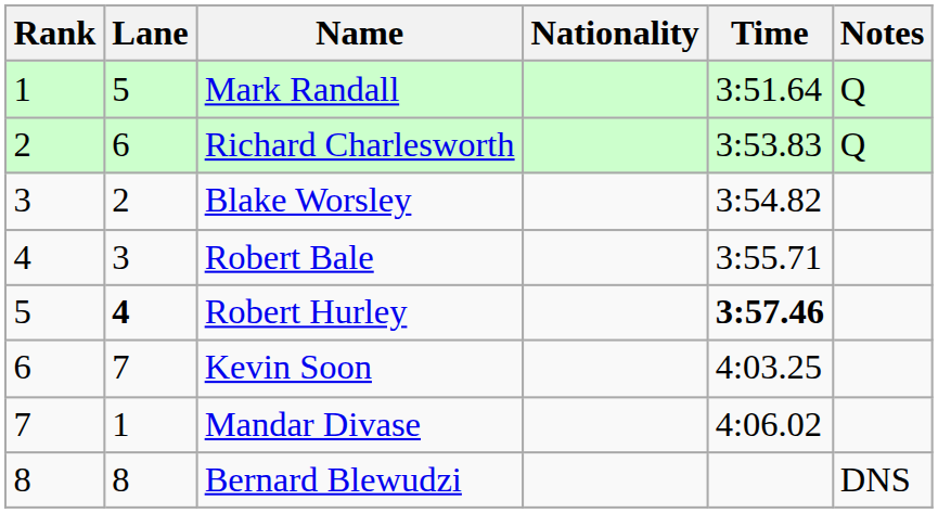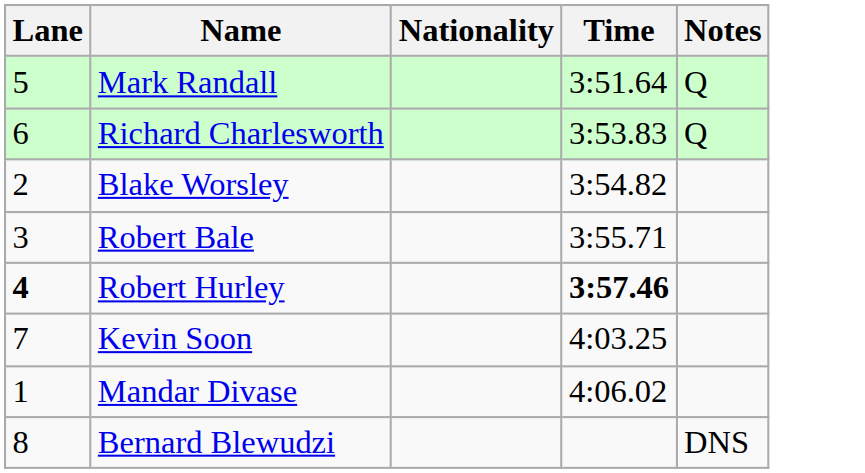- column: Rank | 1 | 2 | 3 | 4 | 5 | 6 | 7 | 8
